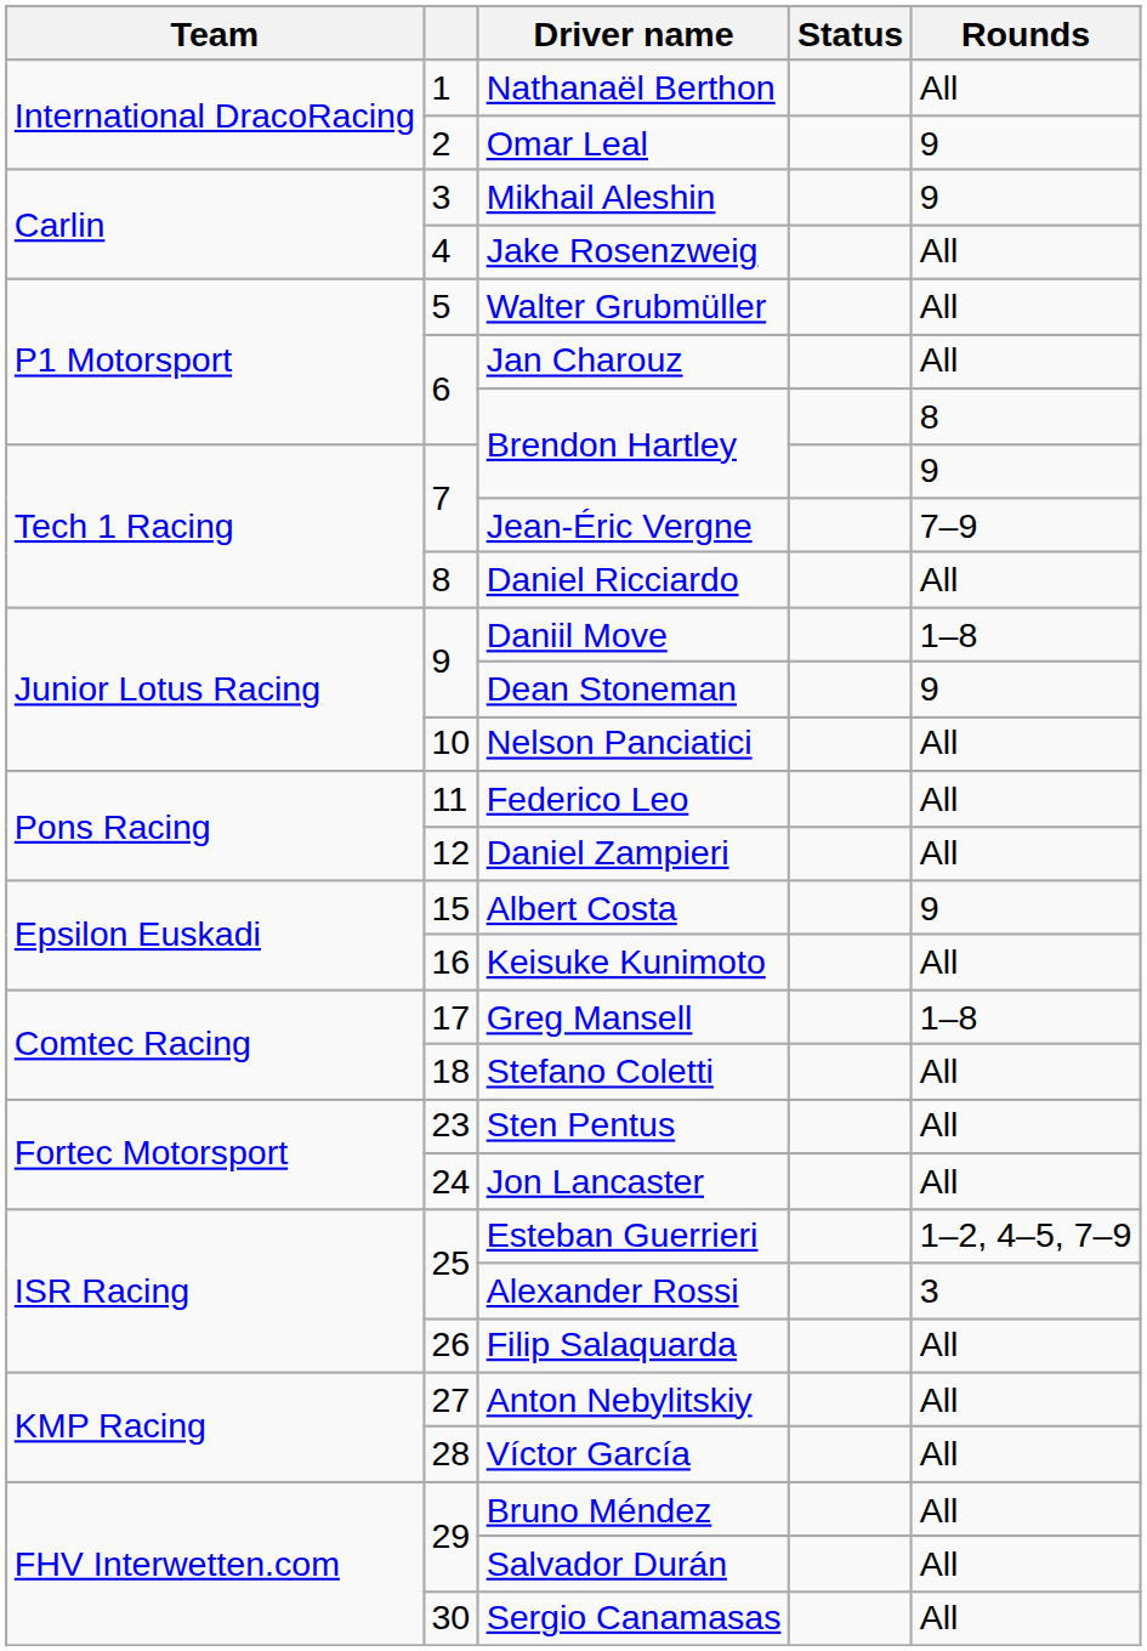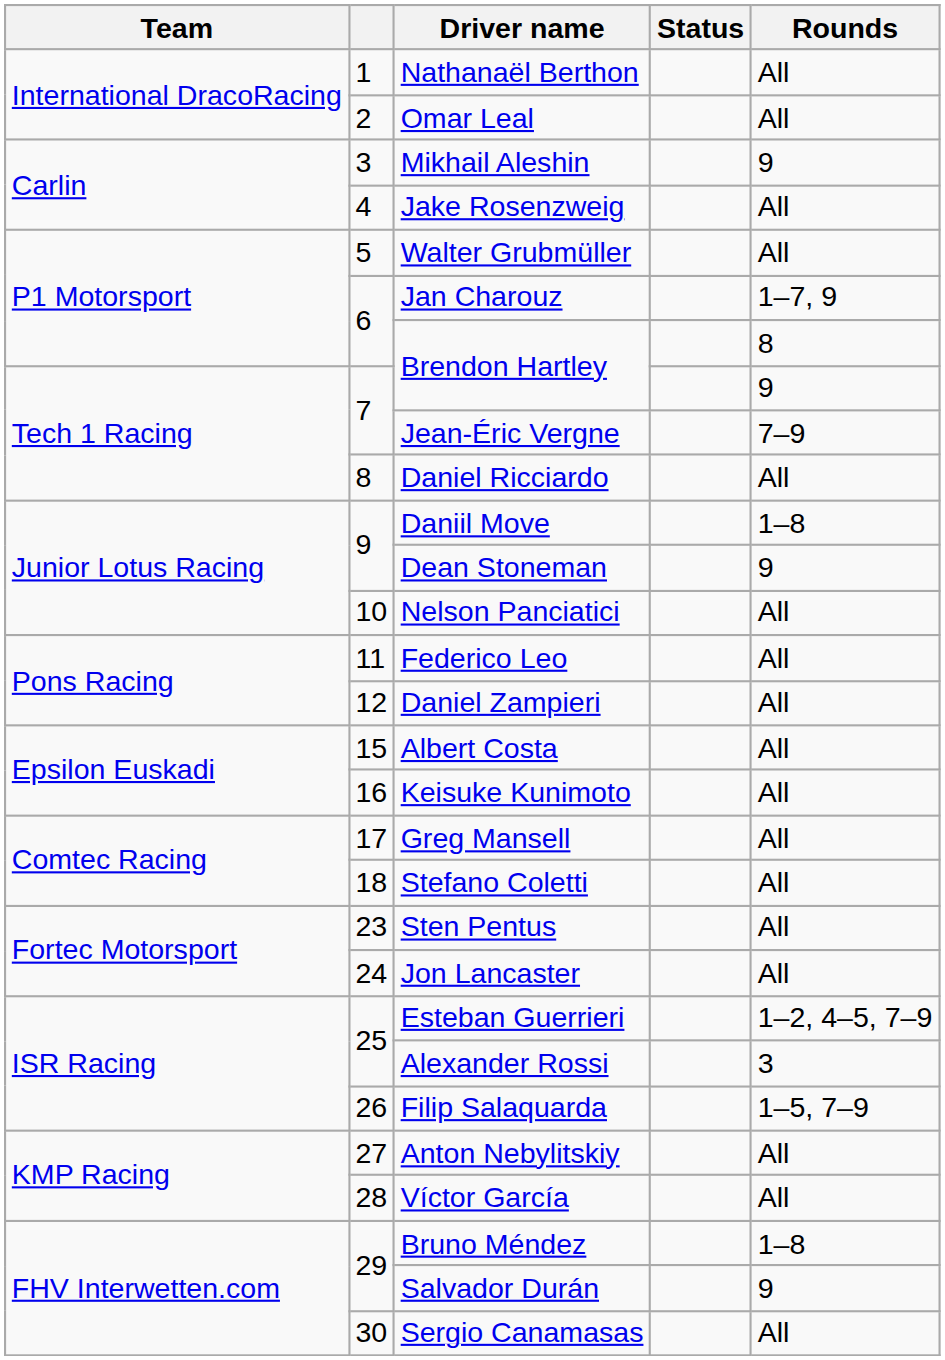Omar Leal | Rounds: 9 -> All
Jan Charouz | Rounds: All -> 1–7, 9
Albert Costa | Rounds: 9 -> All
Greg Mansell | Rounds: 1–8 -> All
Filip Salaquarda | Rounds: All -> 1–5, 7–9
Bruno Méndez | Rounds: All -> 1–8
Salvador Durán | Rounds: All -> 9
